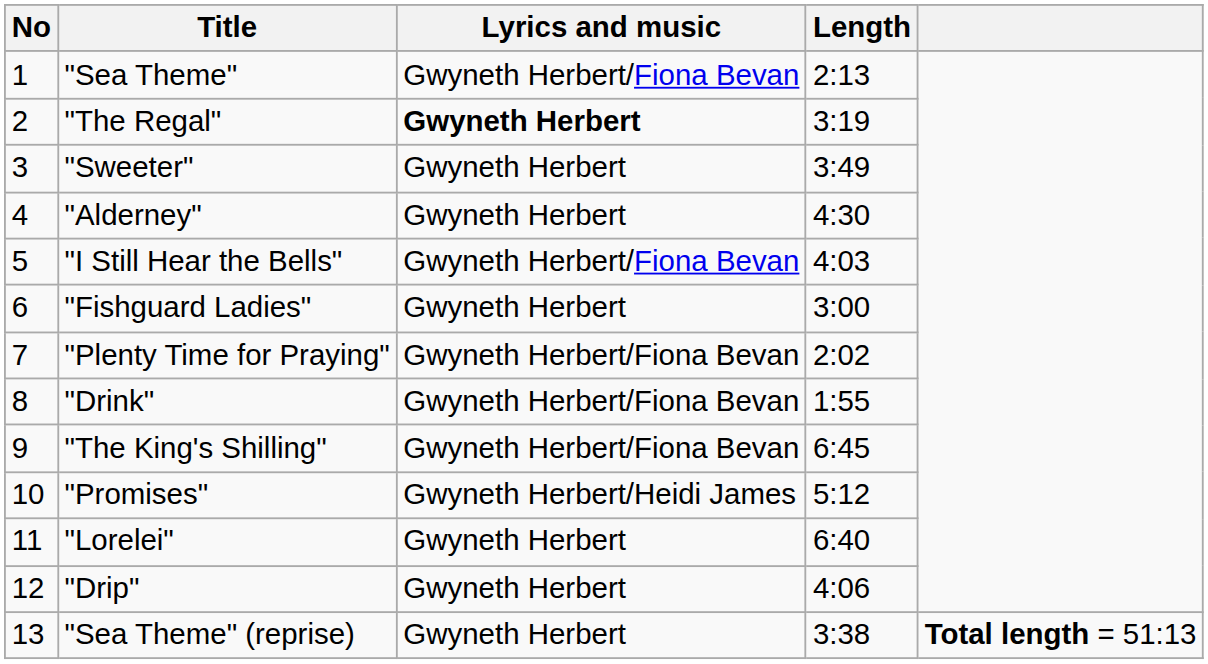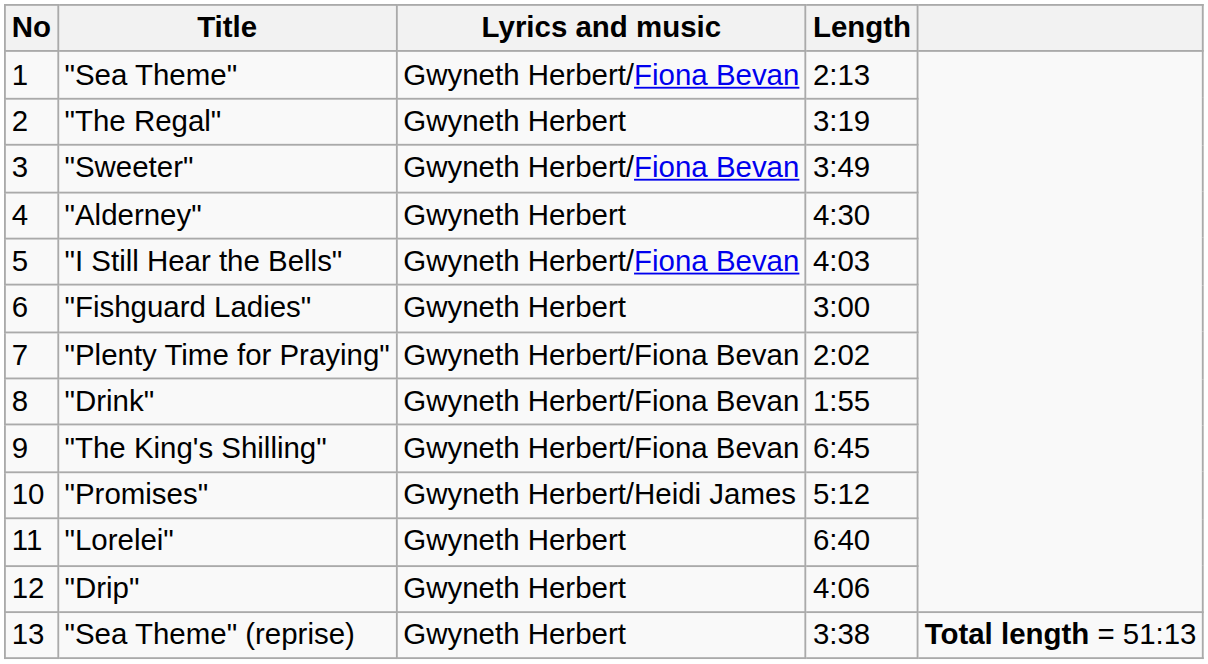"The Regal" | Lyrics and music: bold -> normal
"Sweeter" | Lyrics and music: Gwyneth Herbert -> Gwyneth Herbert/Fiona Bevan
